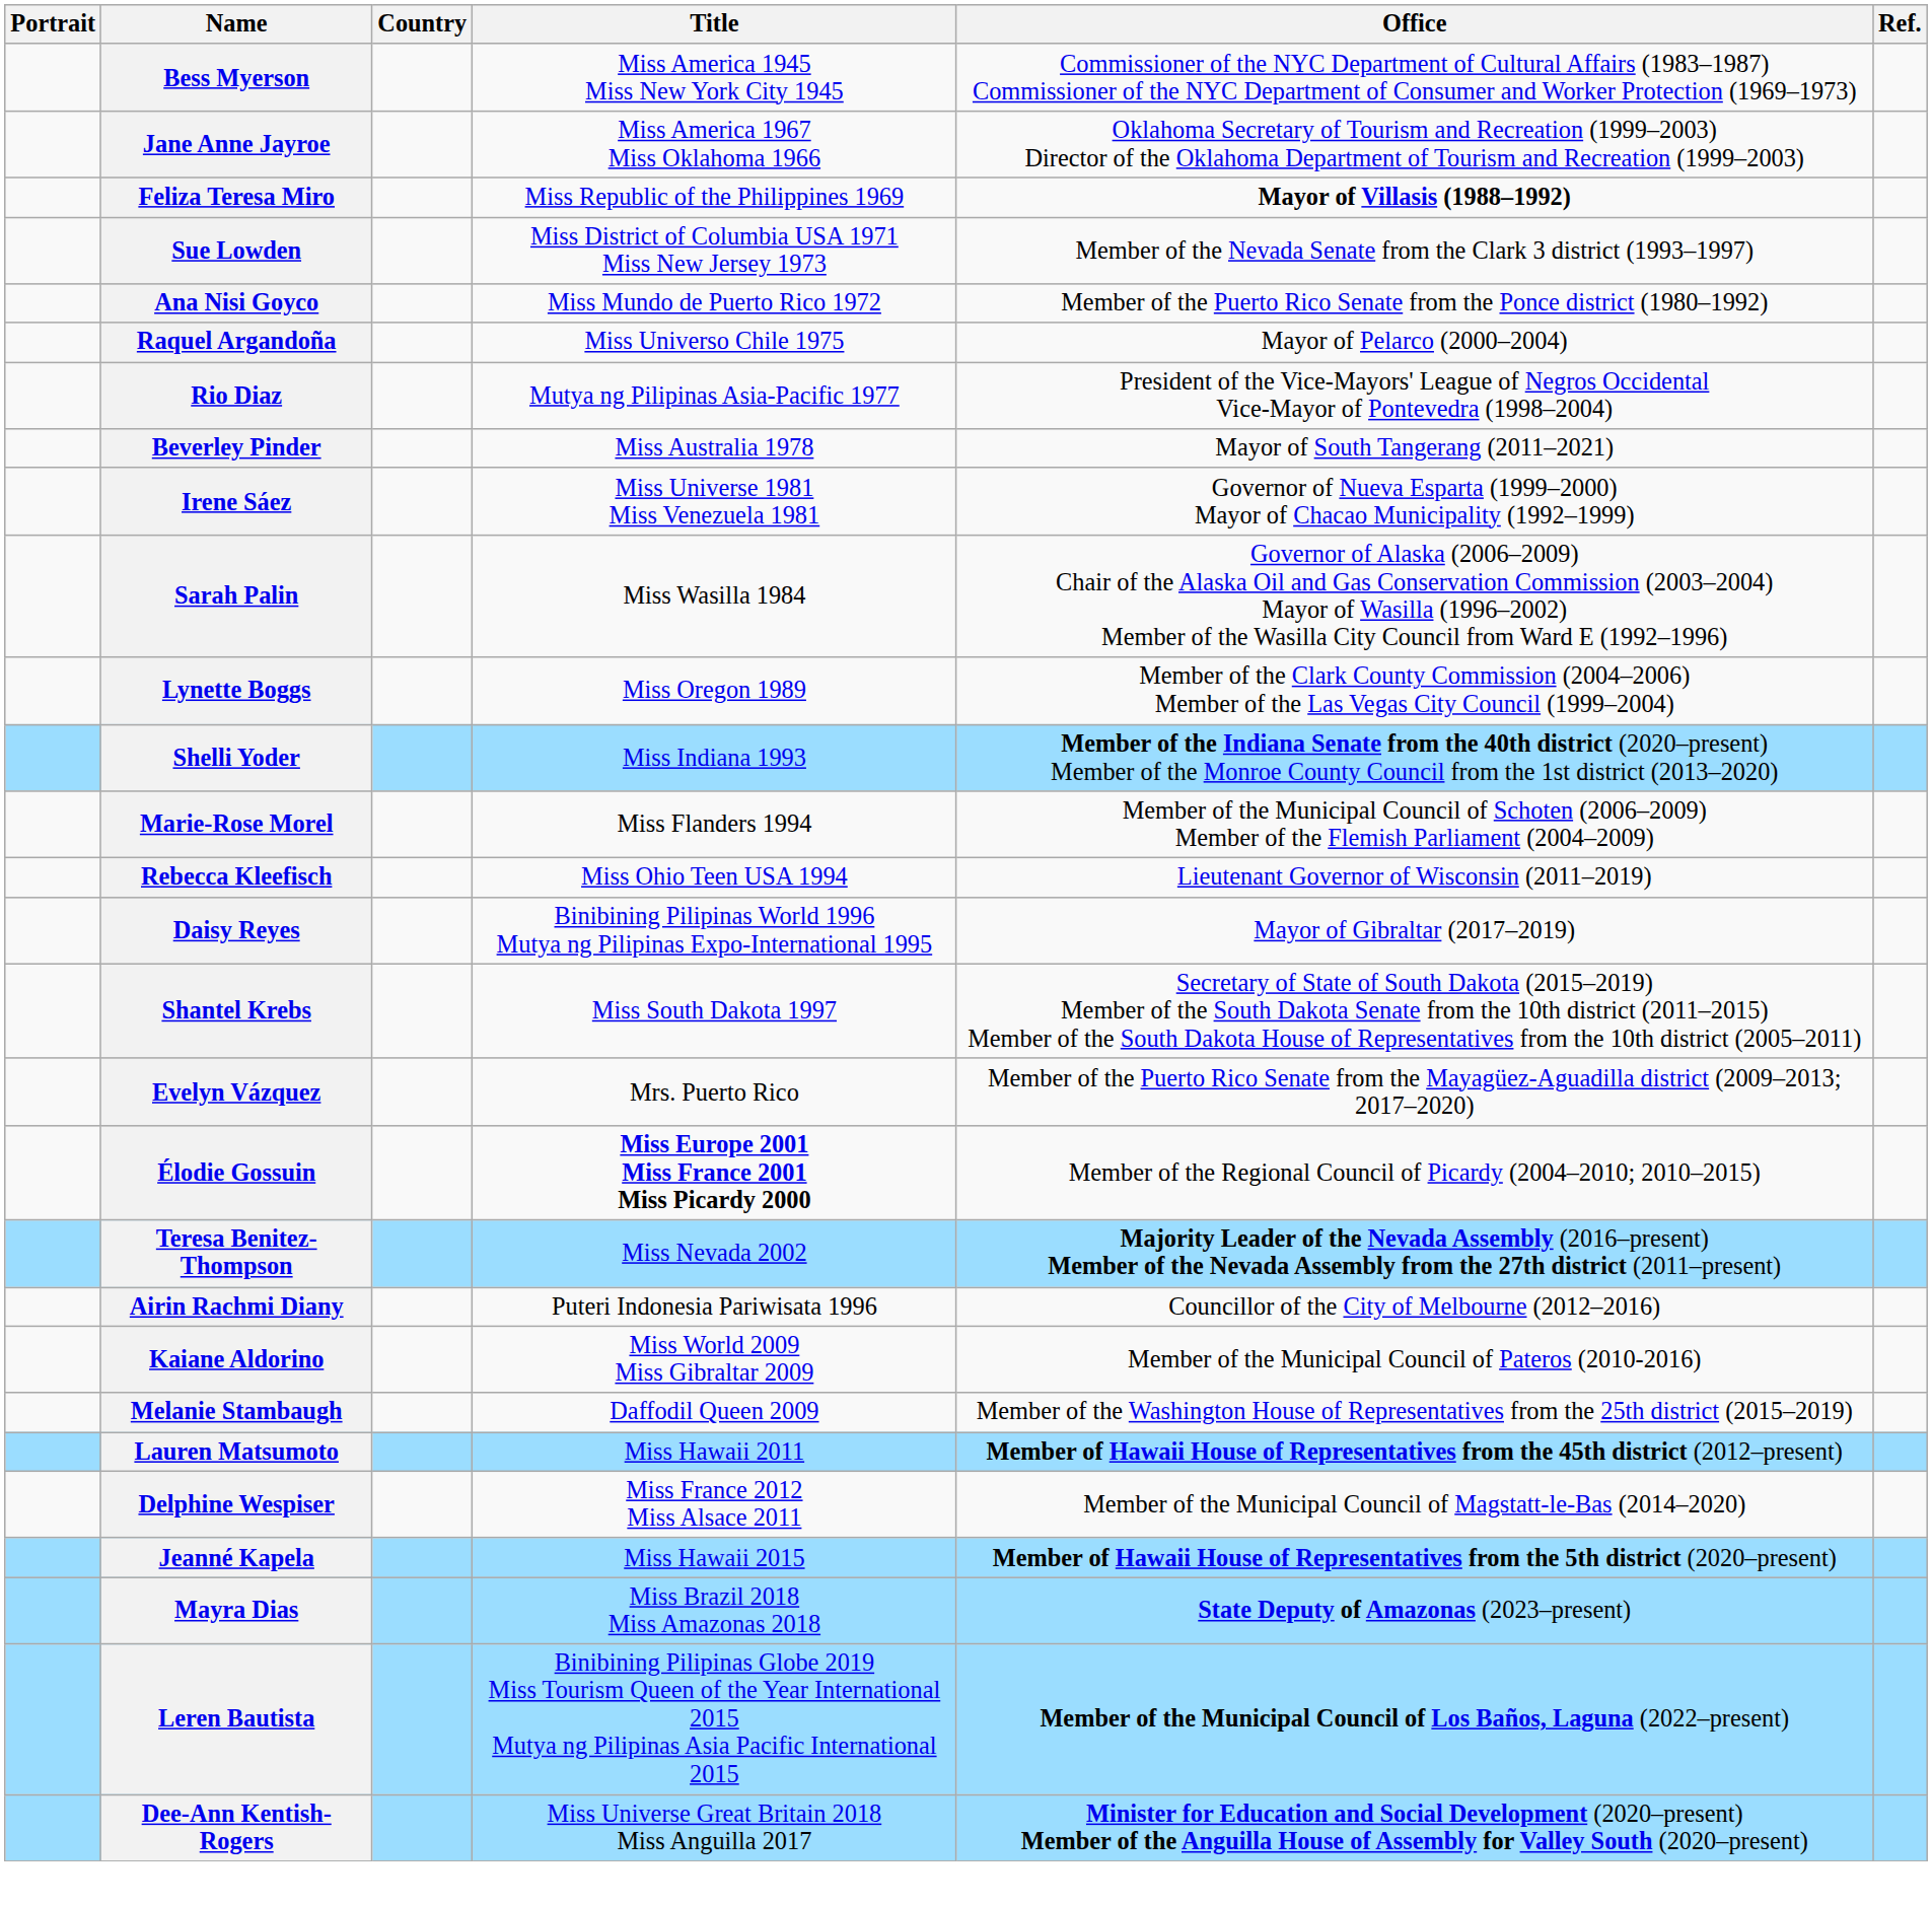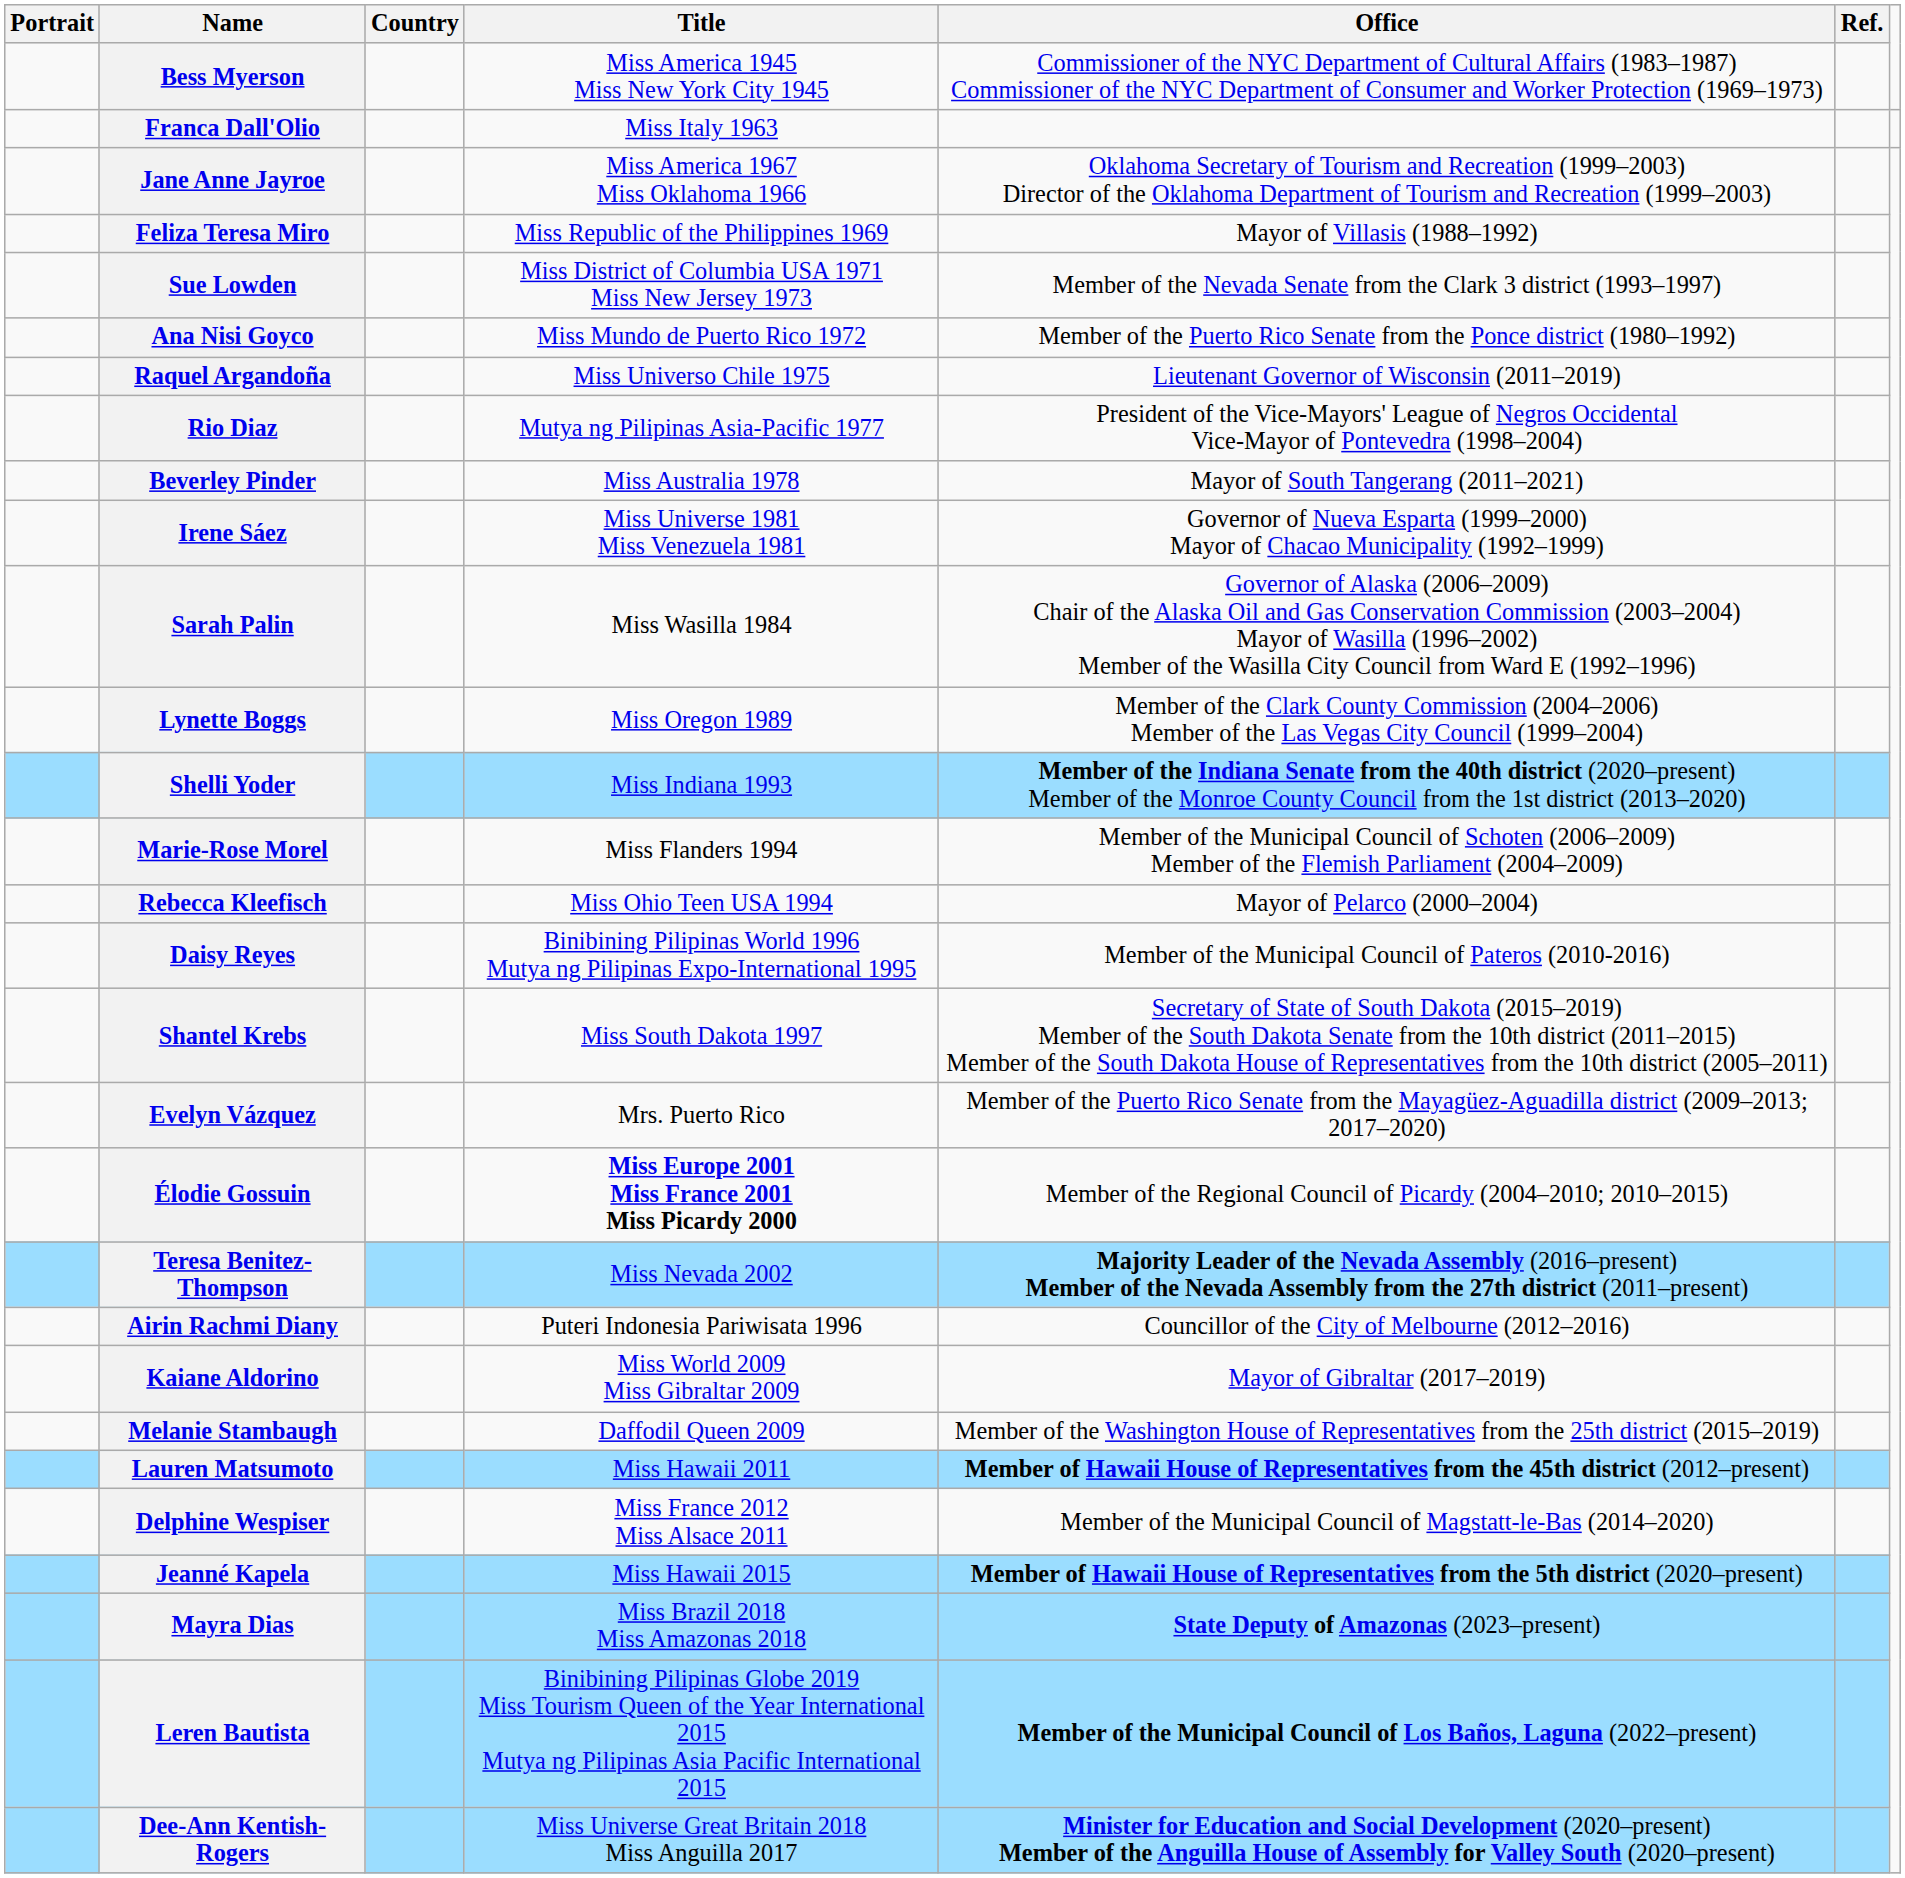+ row: Franca Dall'Olio | Miss Italy 1963
Feliza Teresa Miro | Office: bold -> normal
Raquel Argandoña | Office: Mayor of Pelarco (2000–2004) -> Lieutenant Governor of Wisconsin (2011–2019)
Rebecca Kleefisch | Office: Lieutenant Governor of Wisconsin (2011–2019) -> Mayor of Pelarco (2000–2004)
Daisy Reyes | Office: Mayor of Gibraltar (2017–2019) -> Member of the Municipal Council of Pateros (2010-2016)
Kaiane Aldorino | Office: Member of the Municipal Council of Pateros (2010-2016) -> Mayor of Gibraltar (2017–2019)
